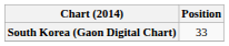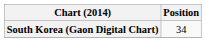South Korea (Gaon Digital Chart) | Position: 33 -> 34
